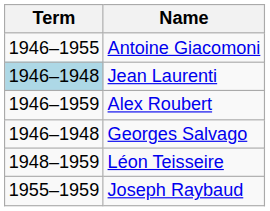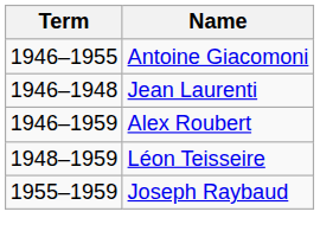Jean Laurenti | Term: lightblue background -> no background
- row: 1946–1948 | Georges Salvago
